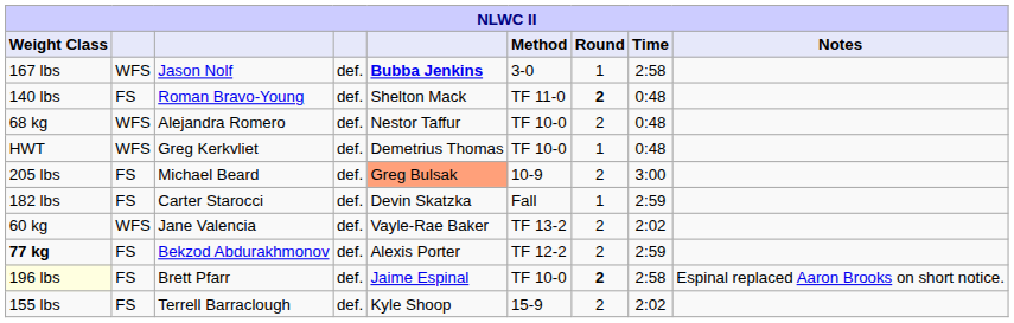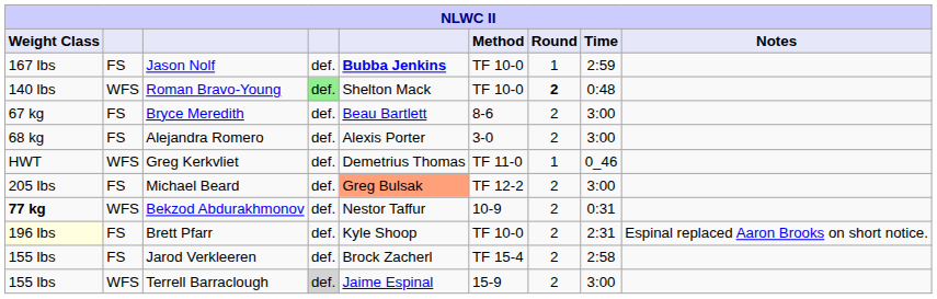Jason Nolf | column 2: WFS -> FS
Jason Nolf | Method: 3-0 -> TF 10-0
Jason Nolf | Time: 2:58 -> 2:59
Roman Bravo-Young | column 2: FS -> WFS
Roman Bravo-Young | column 4: no background -> lightgreen background
Roman Bravo-Young | Method: TF 11-0 -> TF 10-0
+ row: 67 kg | FS | Bryce Meredith | def. | Beau Bartlett | 8-6 | 2 | 3:00
Alejandra Romero | column 2: WFS -> FS
Alejandra Romero | column 5: Nestor Taffur -> Alexis Porter
Alejandra Romero | Method: TF 10-0 -> 3-0
Alejandra Romero | Time: 0:48 -> 3:00
Greg Kerkvliet | Method: TF 10-0 -> TF 11-0
Greg Kerkvliet | Time: 0:48 -> 0_46
Michael Beard | Method: 10-9 -> TF 12-2
- row: 182 lbs | FS | Carter Starocci | def. | Devin Skatzka | Fall | 1 | 2:59
- row: 60 kg | WFS | Jane Valencia | def. | Vayle-Rae Baker | TF 13-2 | 2 | 2:02
Bekzod Abdurakhmonov | column 2: FS -> WFS
Bekzod Abdurakhmonov | column 5: Alexis Porter -> Nestor Taffur
Bekzod Abdurakhmonov | Method: TF 12-2 -> 10-9
Bekzod Abdurakhmonov | Time: 2:59 -> 0:31
Brett Pfarr | column 5: Jaime Espinal -> Kyle Shoop
Brett Pfarr | Round: bold -> normal
Brett Pfarr | Time: 2:58 -> 2:31
+ row: 155 lbs | FS | Jarod Verkleeren | def. | Brock Zacherl | TF 15-4 | 2 | 2:58
Terrell Barraclough | column 2: FS -> WFS
Terrell Barraclough | column 4: no background -> lightgrey background
Terrell Barraclough | column 5: Kyle Shoop -> Jaime Espinal
Terrell Barraclough | Time: 2:02 -> 3:00
